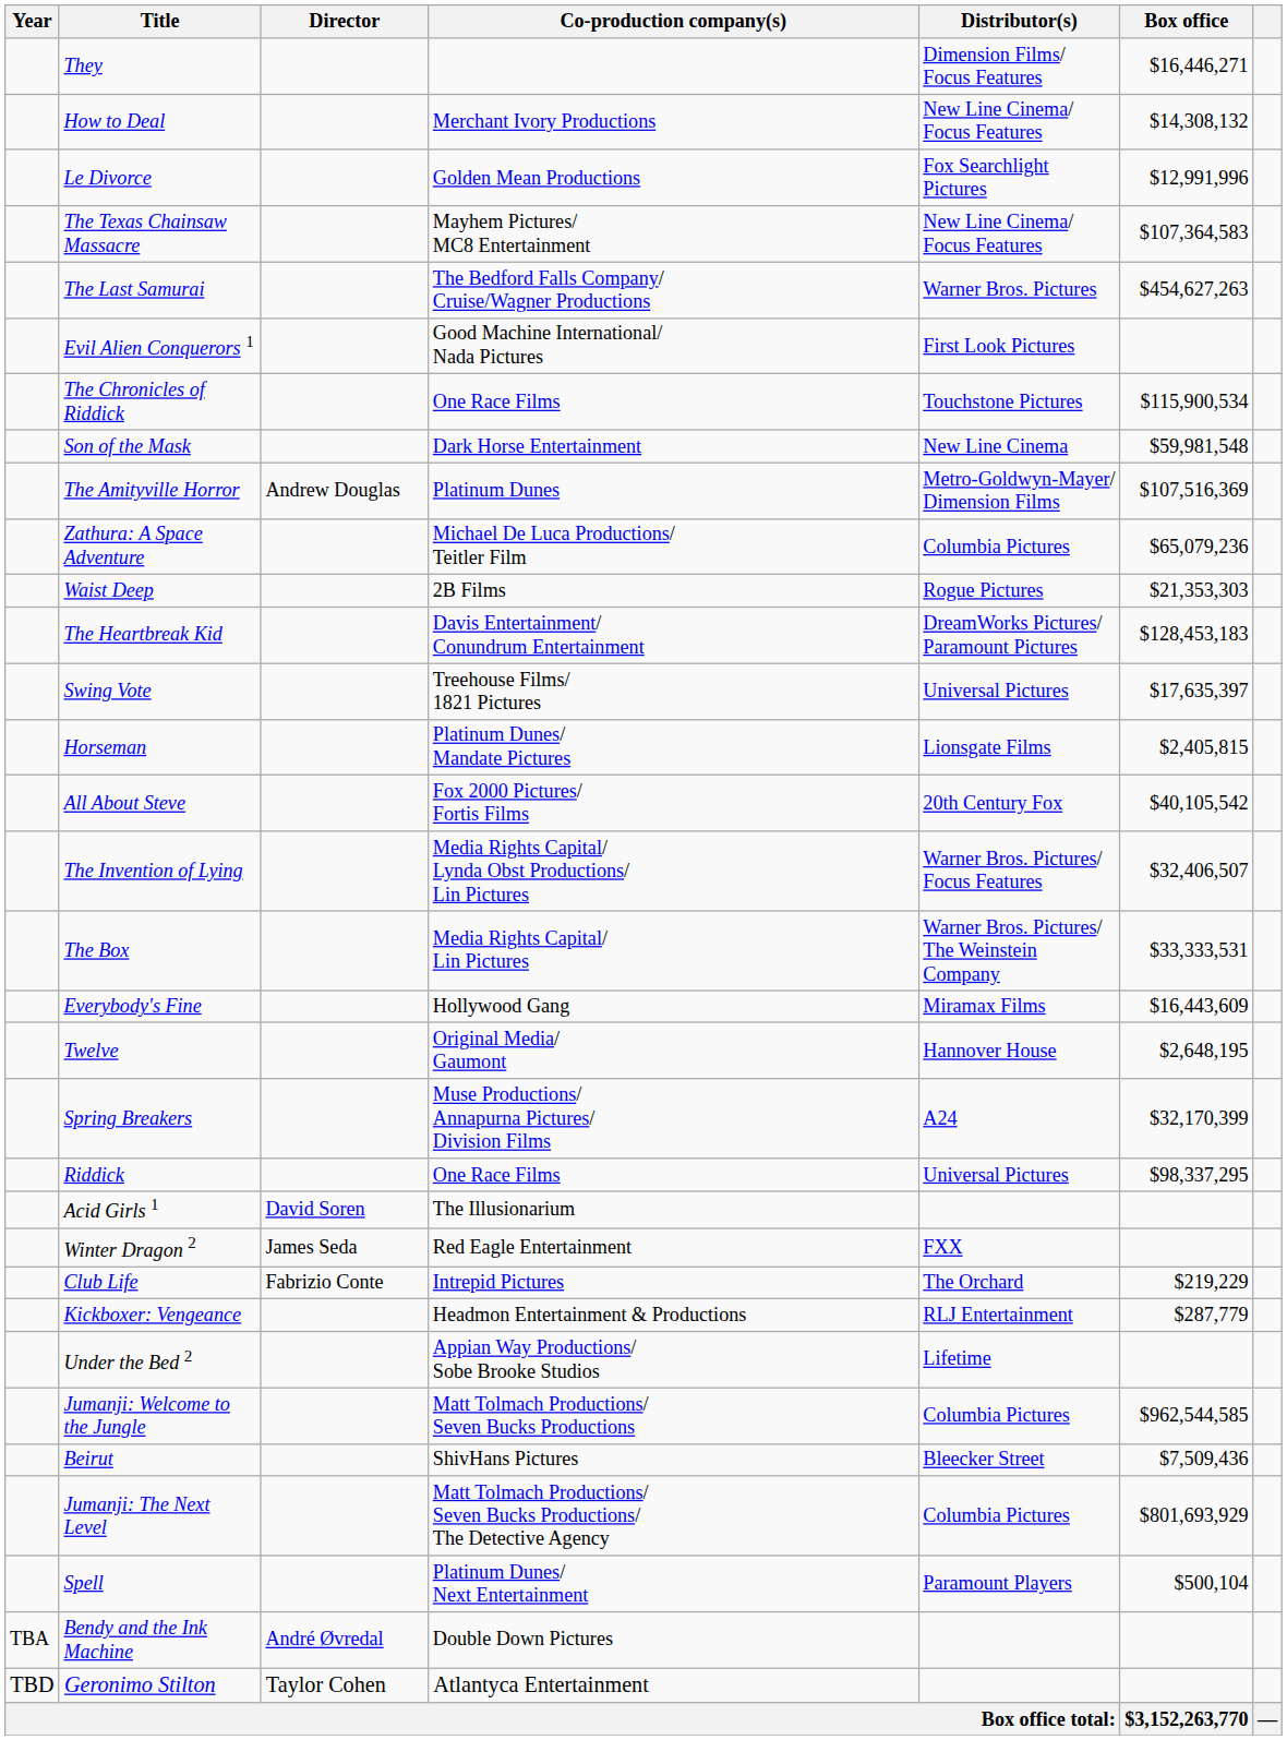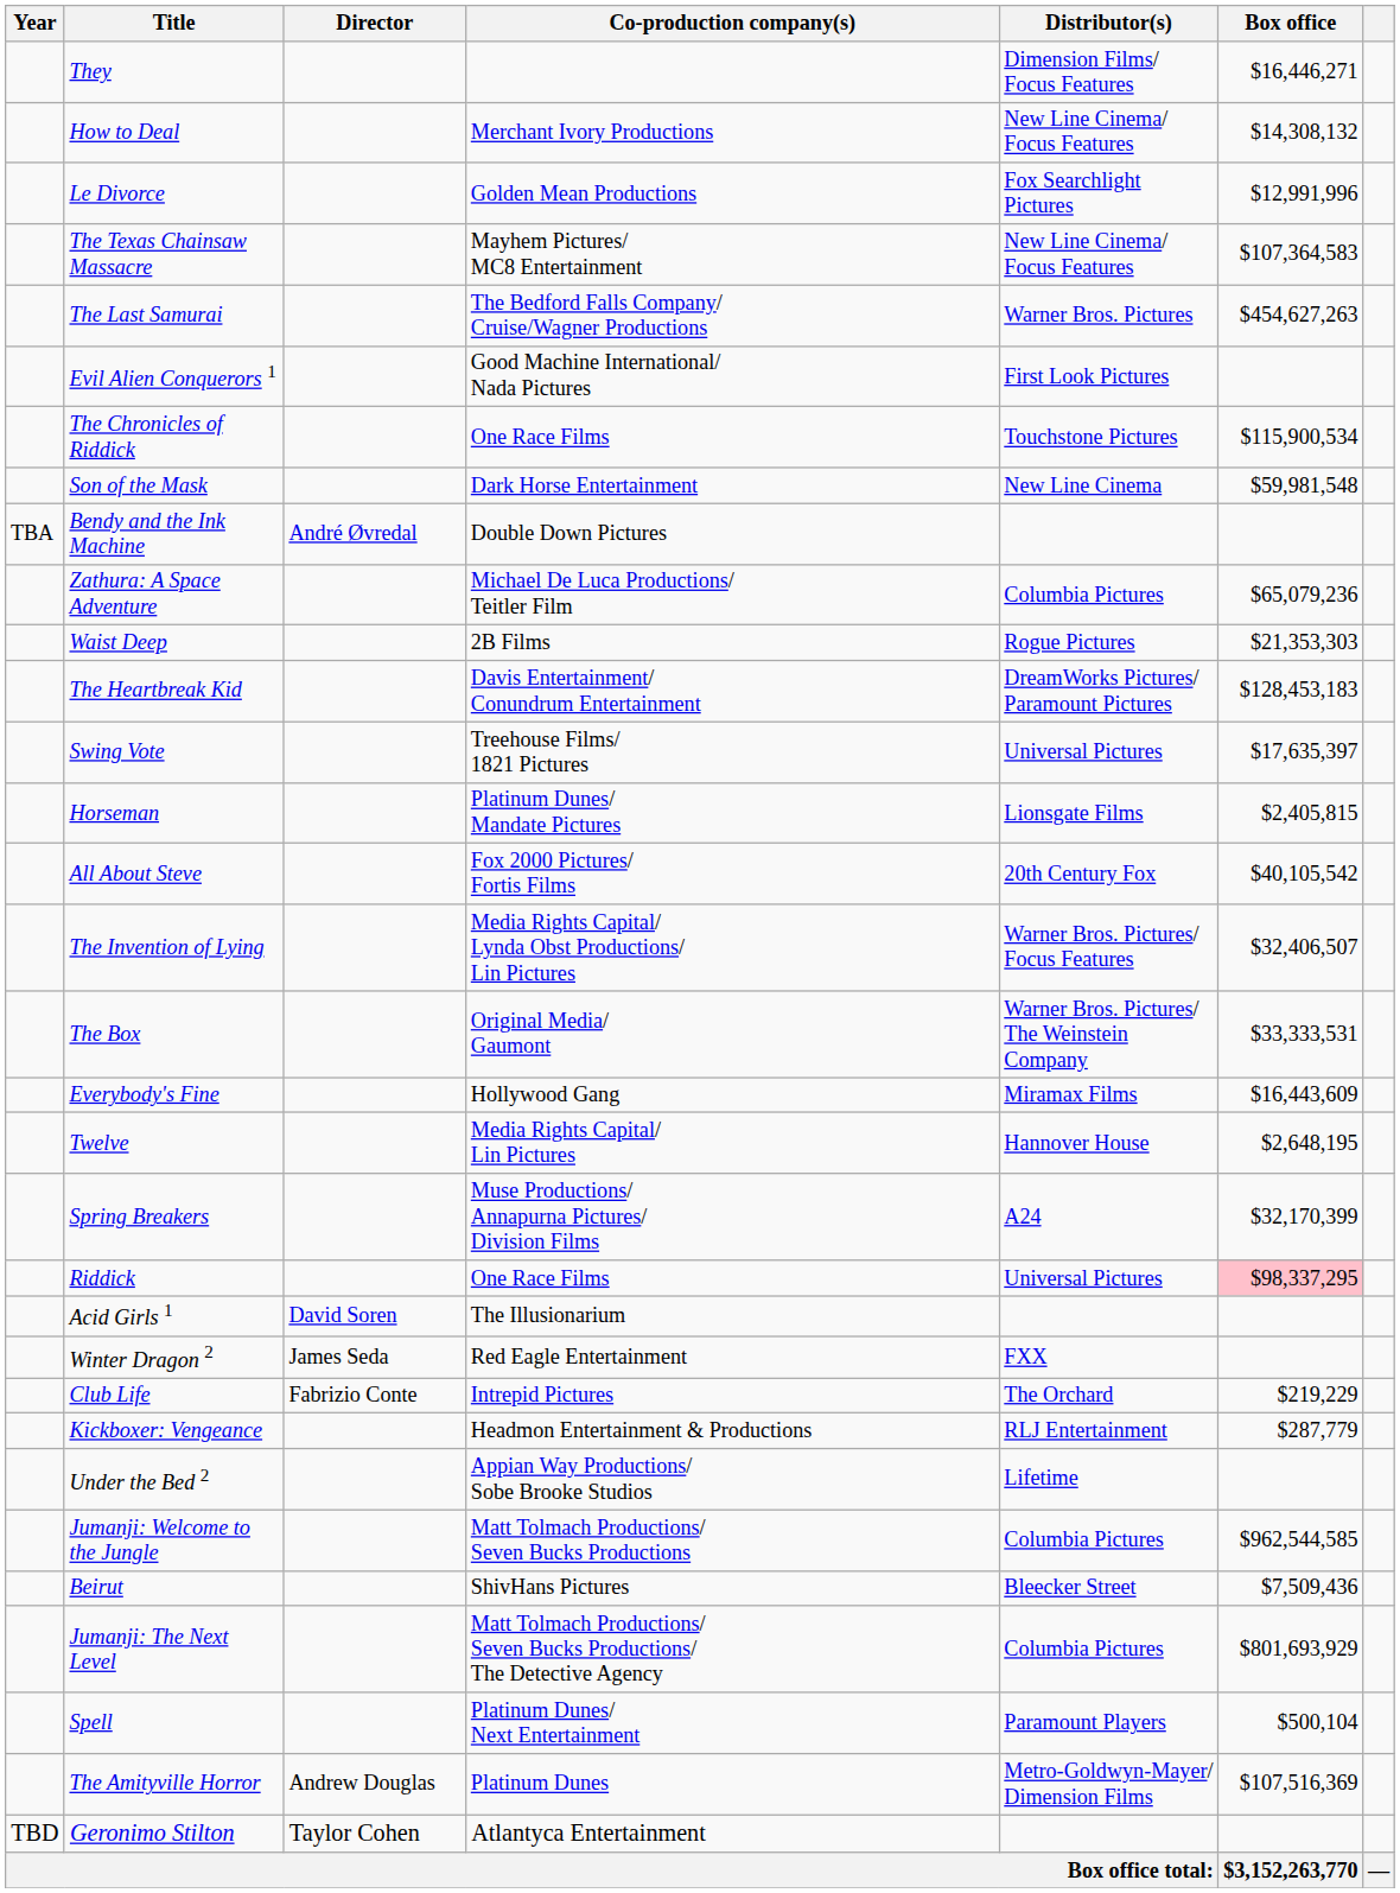rows swapped: The Amityville Horror <-> Bendy and the Ink Machine
The Box | Co-production company(s): Media Rights Capital/ Lin Pictures -> Original Media/ Gaumont
Twelve | Co-production company(s): Original Media/ Gaumont -> Media Rights Capital/ Lin Pictures
Riddick | Box office: no background -> pink background
